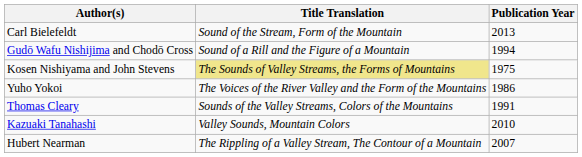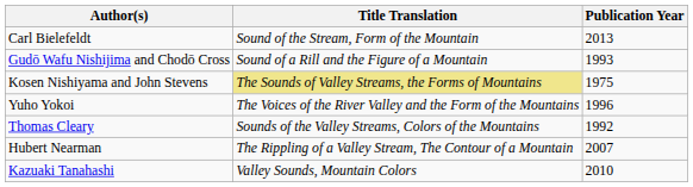Gudō Wafu Nishijima and Chodō Cross | Publication Year: 1994 -> 1993
Yuho Yokoi | Publication Year: 1986 -> 1996
Thomas Cleary | Publication Year: 1991 -> 1992
rows swapped: Hubert Nearman <-> Kazuaki Tanahashi
